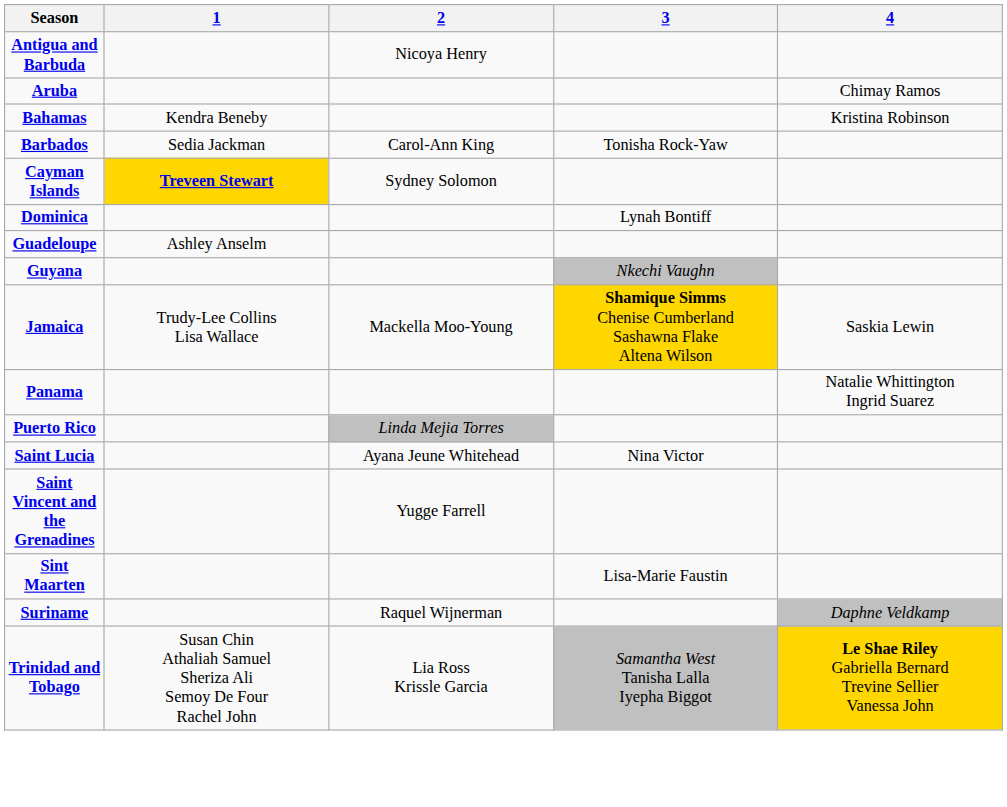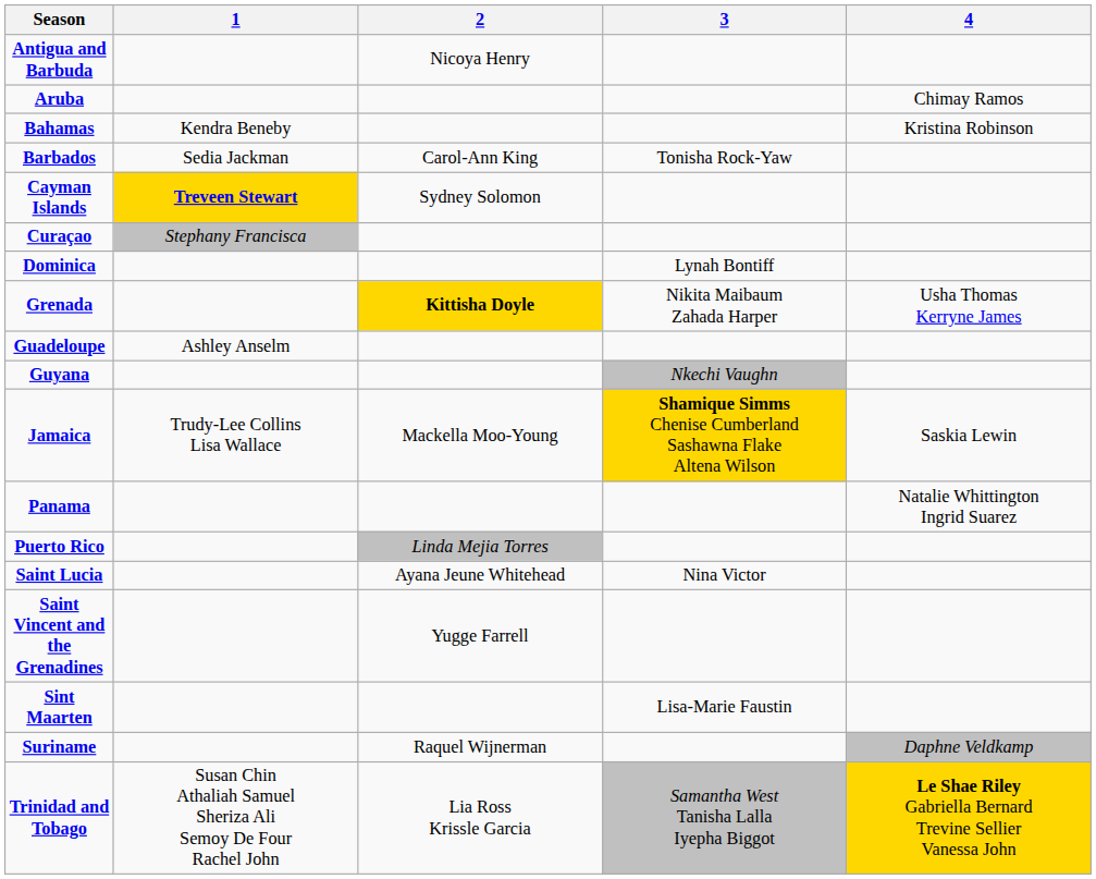+ row: Curaçao | Stephany Francisca
+ row: Grenada | Kittisha Doyle | Nikita Maibaum Zahada Harper | Usha Thomas Kerryne James
